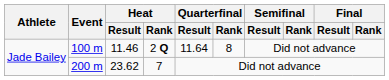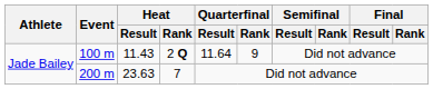100 m | Heat / Result: 11.46 -> 11.43
100 m | Quarterfinal / Rank: 8 -> 9
200 m | Heat / Result: 23.62 -> 23.63
